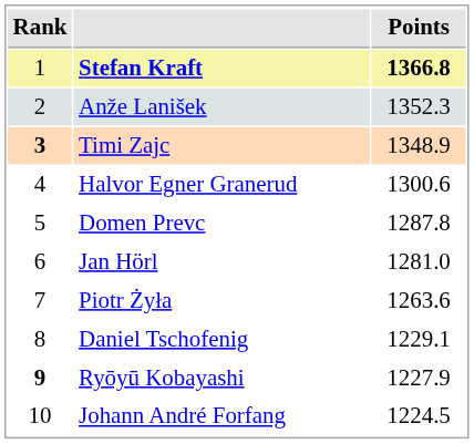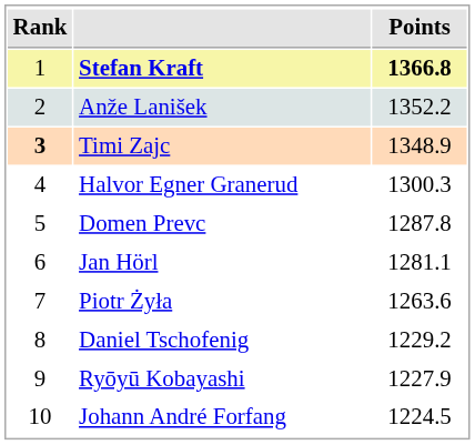Anže Lanišek | Points: 1352.3 -> 1352.2
Halvor Egner Granerud | Points: 1300.6 -> 1300.3
Jan Hörl | Points: 1281.0 -> 1281.1
Daniel Tschofenig | Points: 1229.1 -> 1229.2
Ryōyū Kobayashi | Rank: bold -> normal
